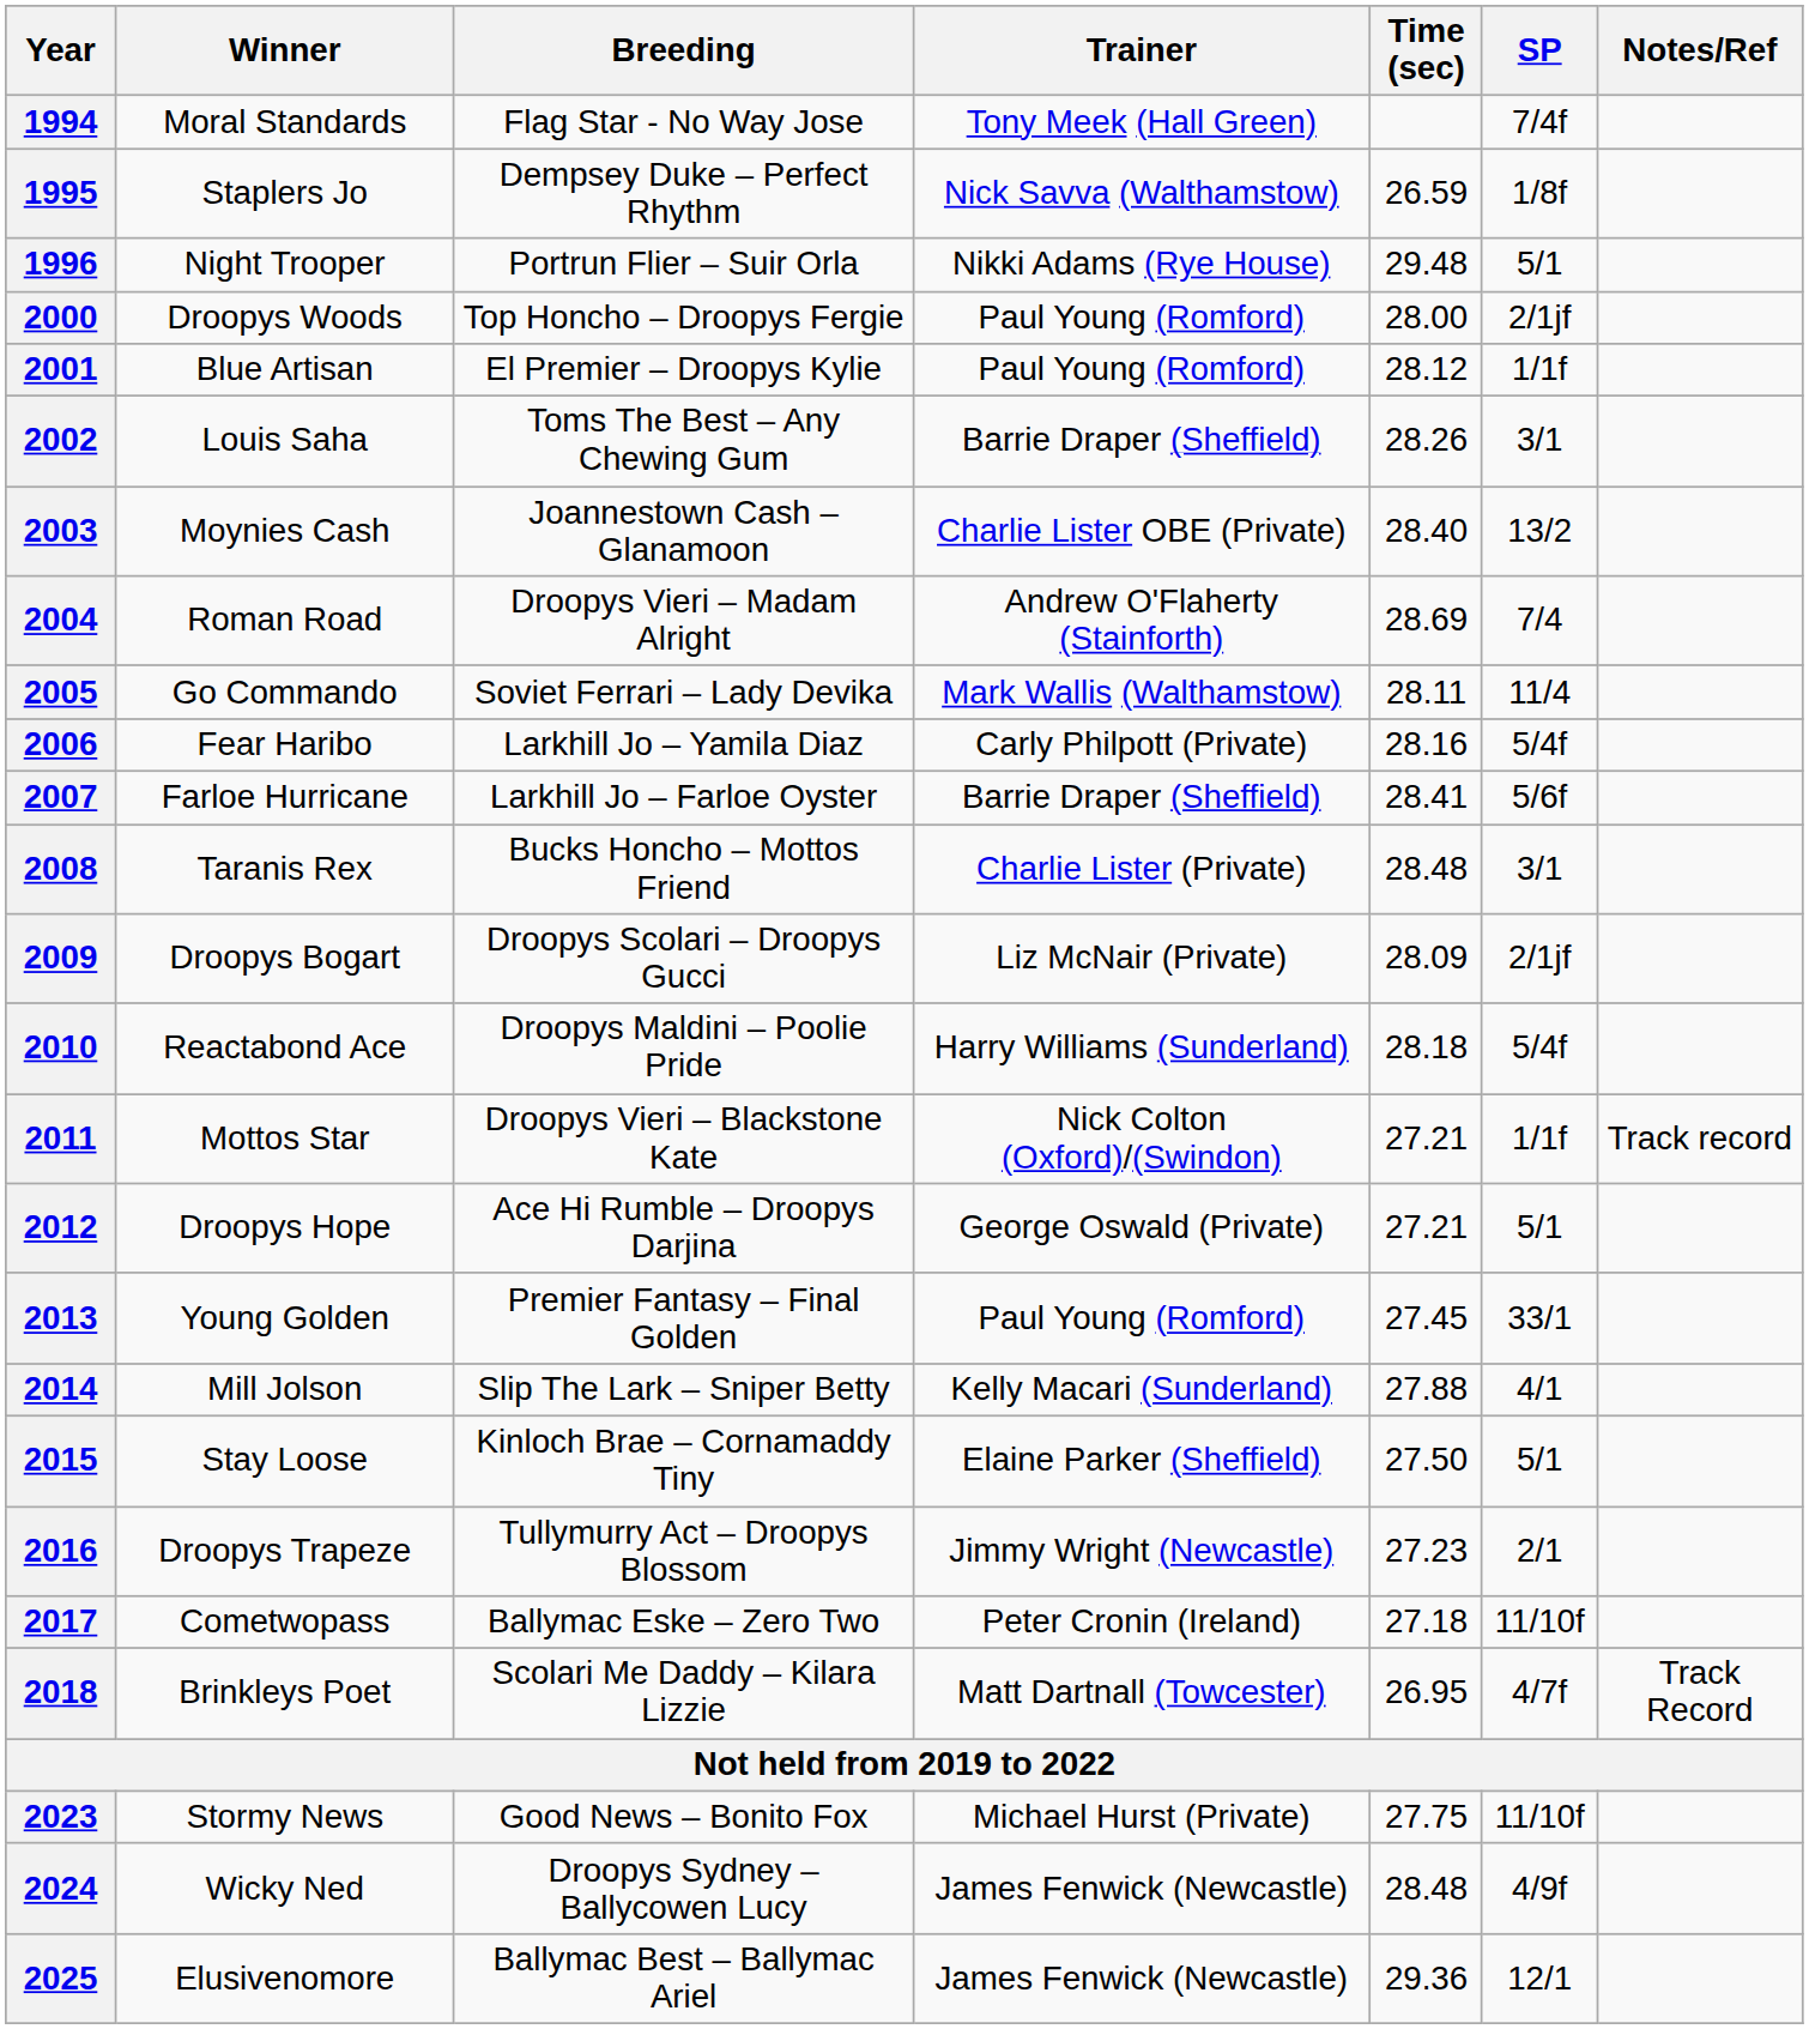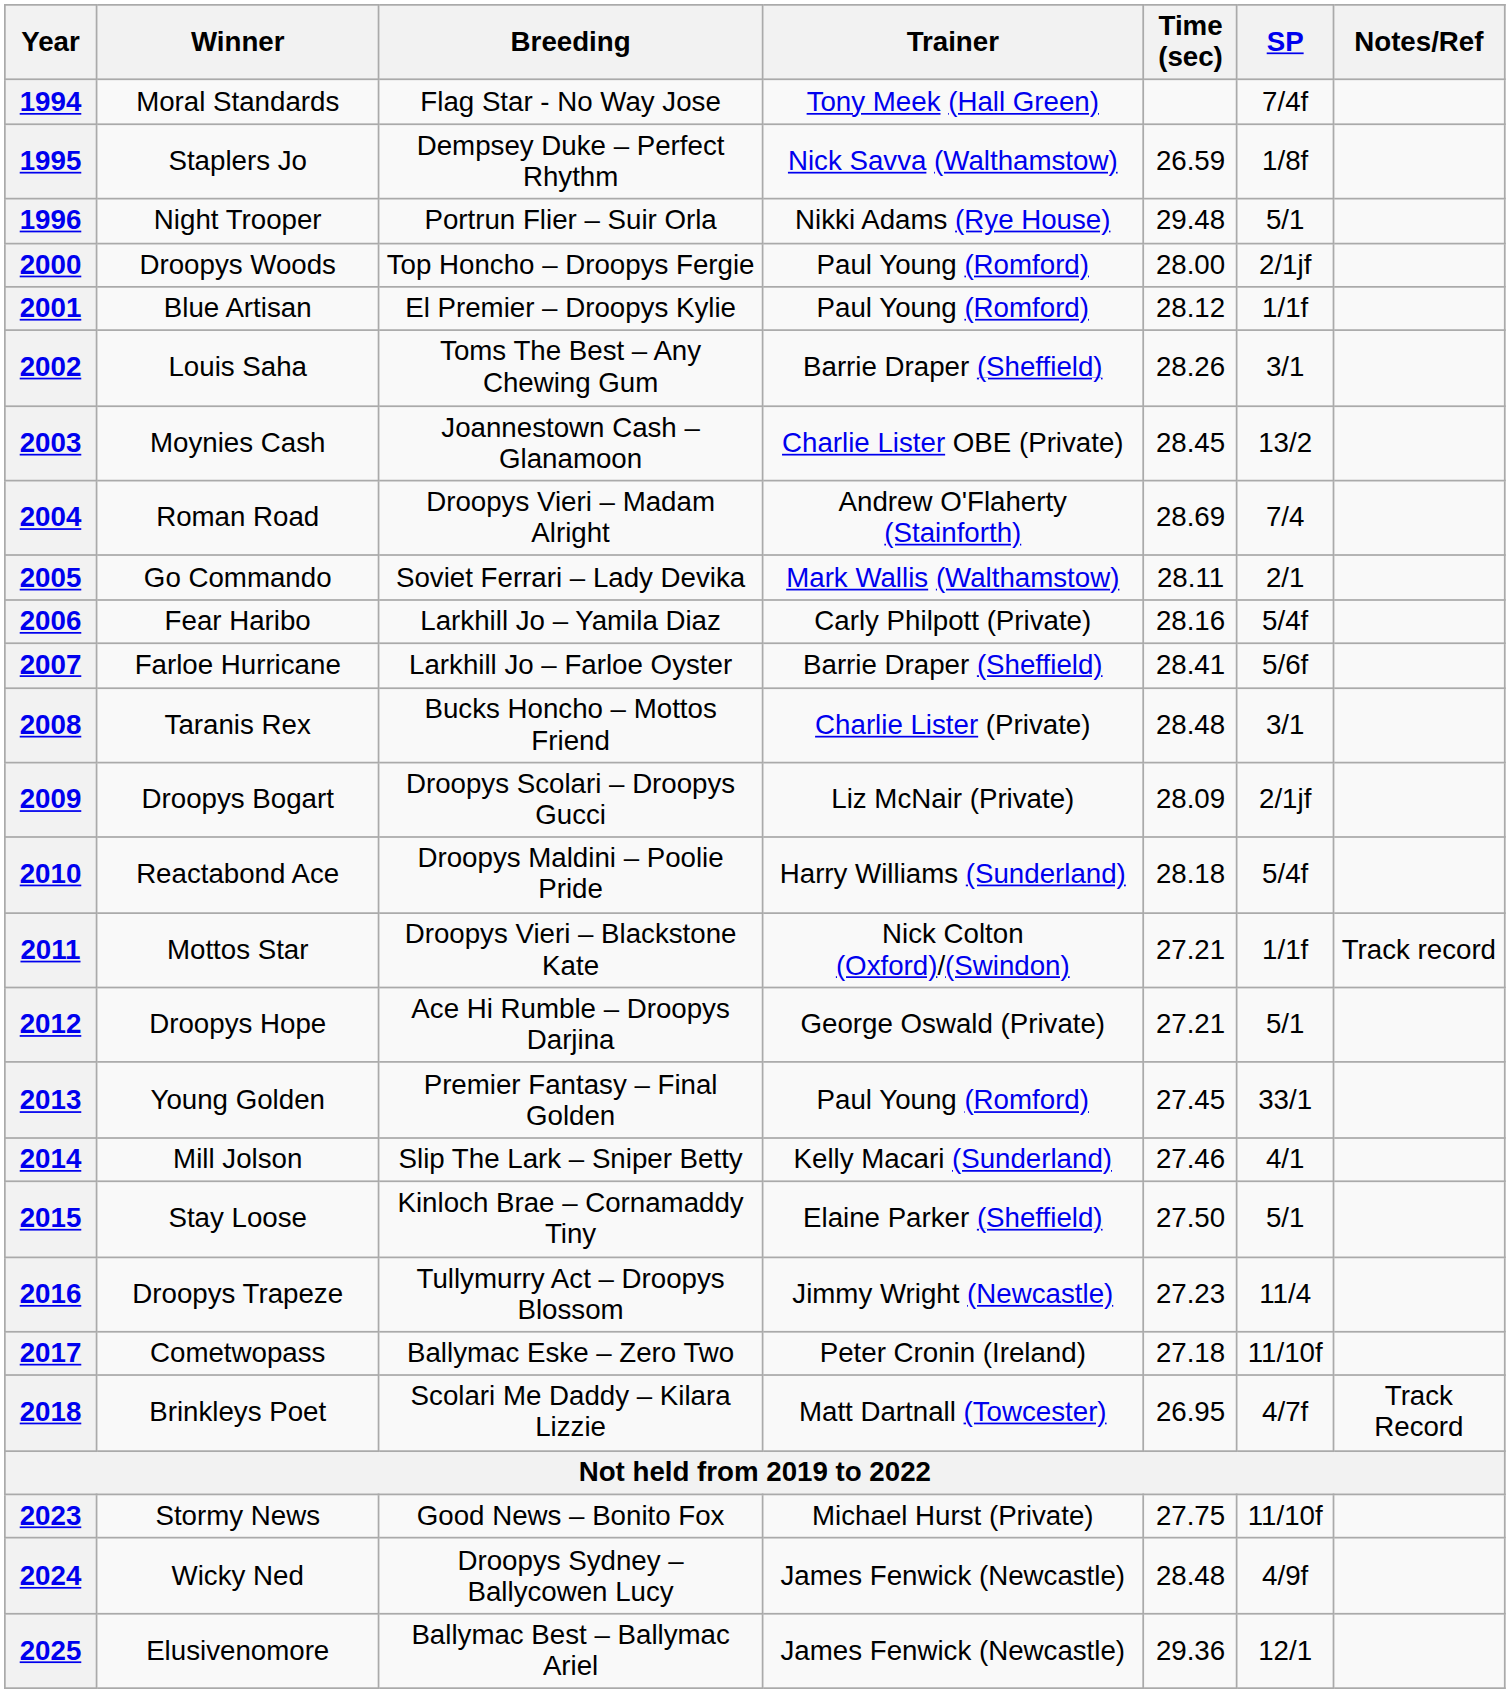2003 | Time (sec): 28.40 -> 28.45
2005 | SP: 11/4 -> 2/1
2014 | Time (sec): 27.88 -> 27.46
2016 | SP: 2/1 -> 11/4
